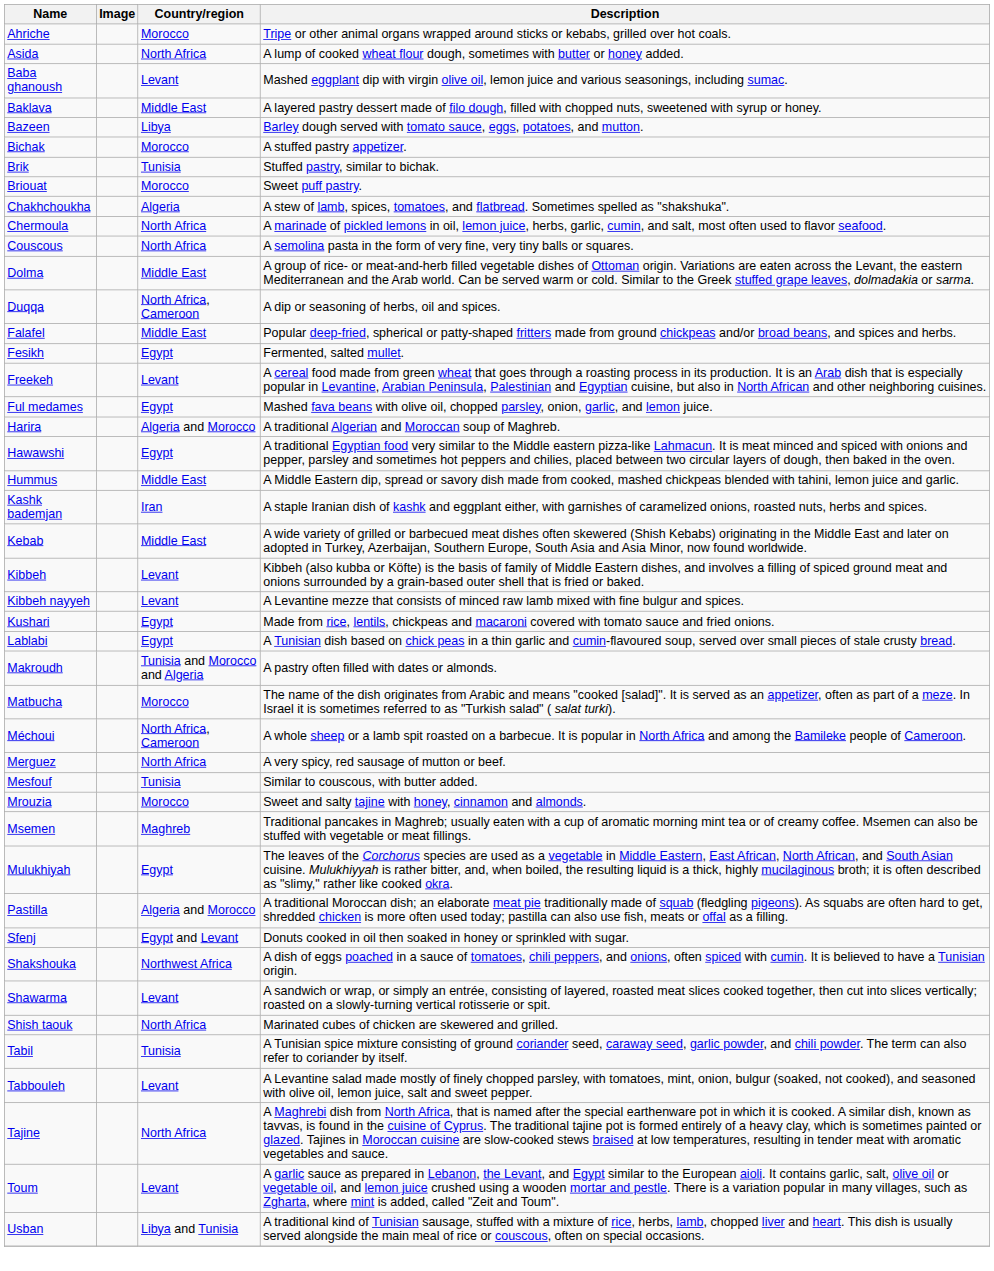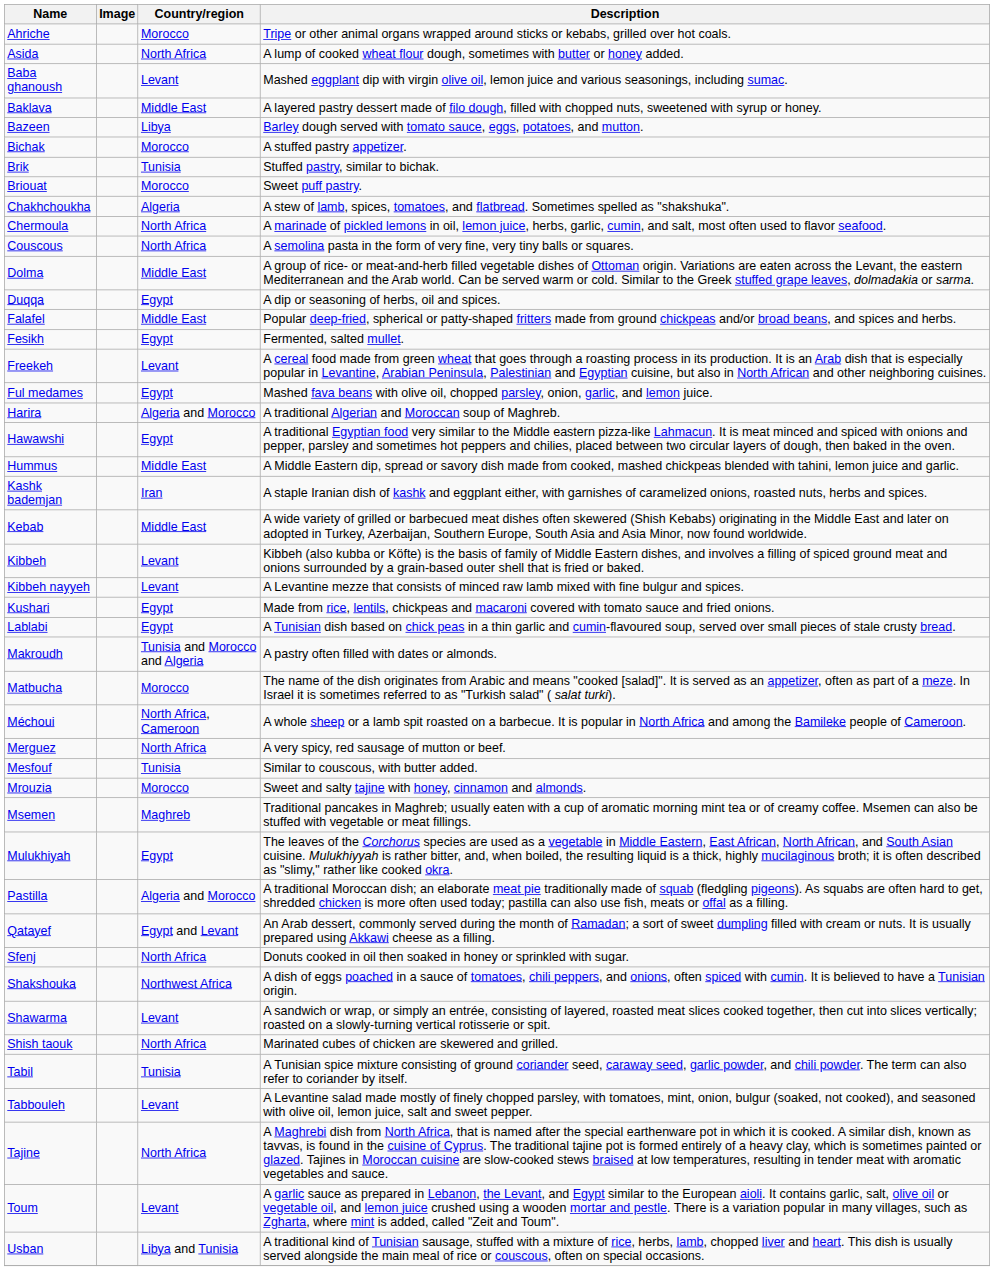Duqqa | Country/region: North Africa, Cameroon -> Egypt
+ row: Qatayef | Egypt and Levant | An Arab dessert, commonly served during the month of Ramadan; a sort of sweet dumpling filled with cream or nuts. It is usually prepared using Akkawi cheese as a filling.
Sfenj | Country/region: Egypt and Levant -> North Africa
